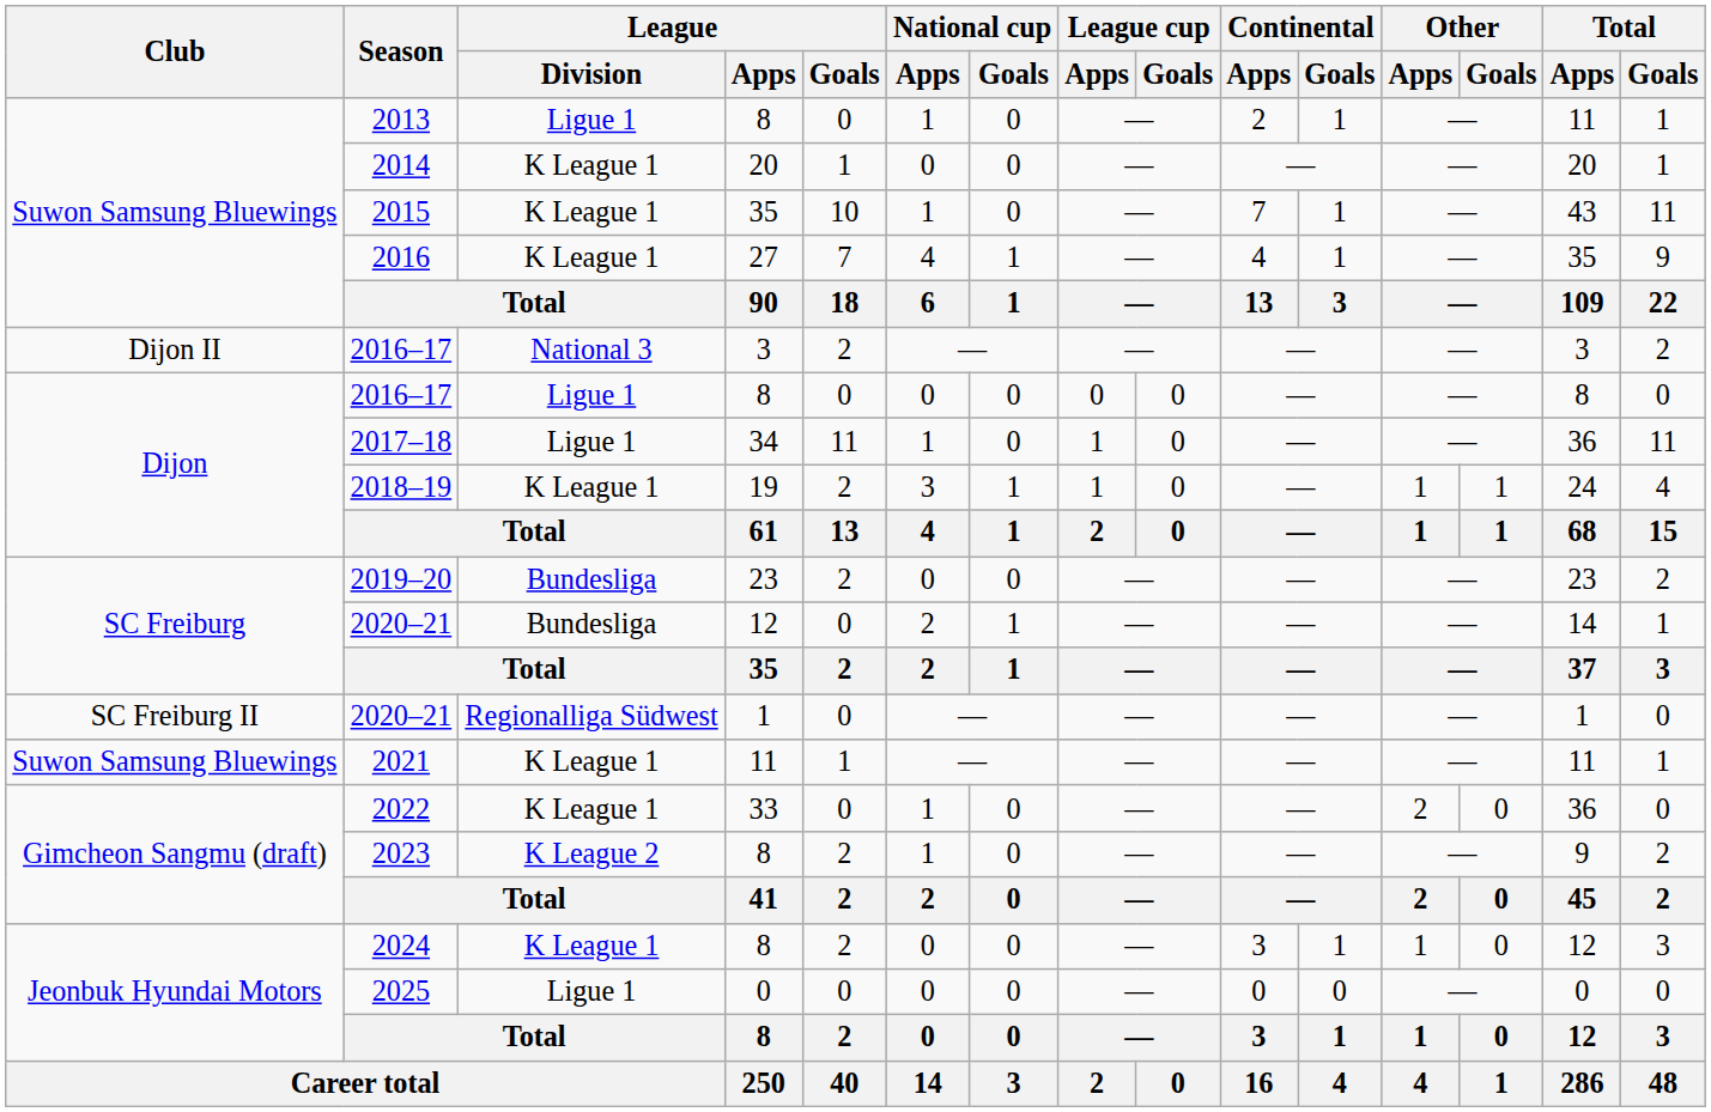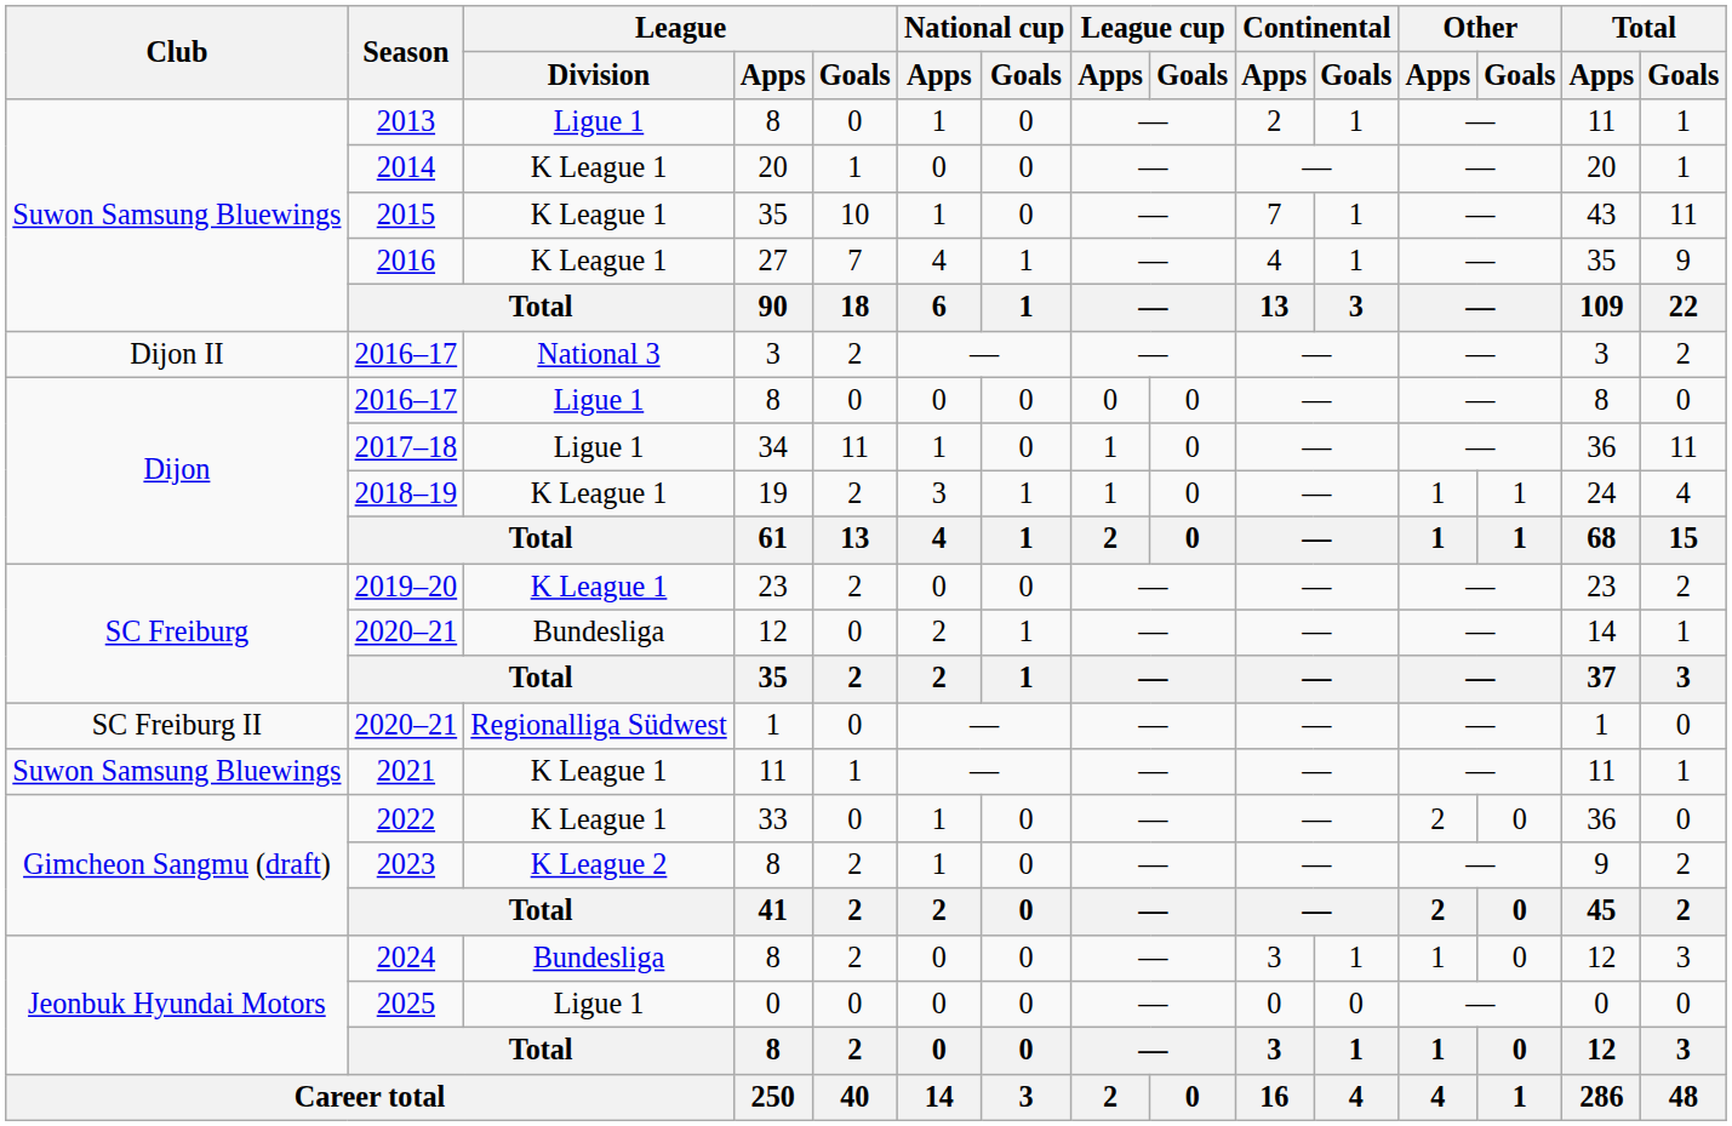2019–20 | League / Division: Bundesliga -> K League 1
2024 | League / Division: K League 1 -> Bundesliga
